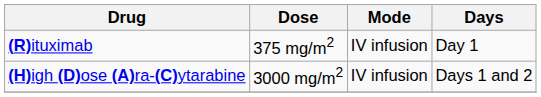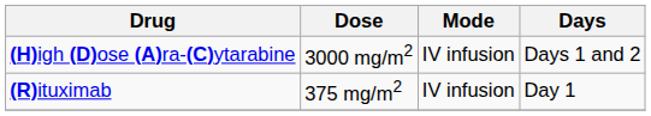rows swapped: (R)ituximab <-> (H)igh (D)ose (A)ra-(C)ytarabine
